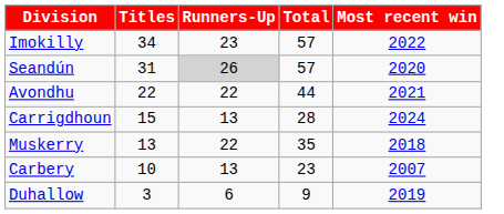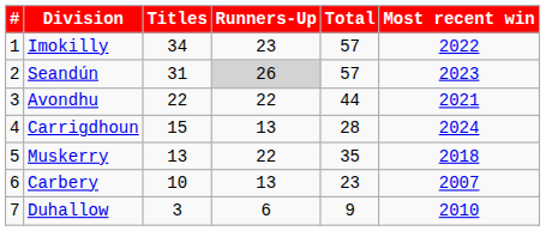+ column: # | 1 | 2 | 3 | 4 | 5 | 6 | 7
Seandún | Most recent win: 2020 -> 2023
Duhallow | Most recent win: 2019 -> 2010
